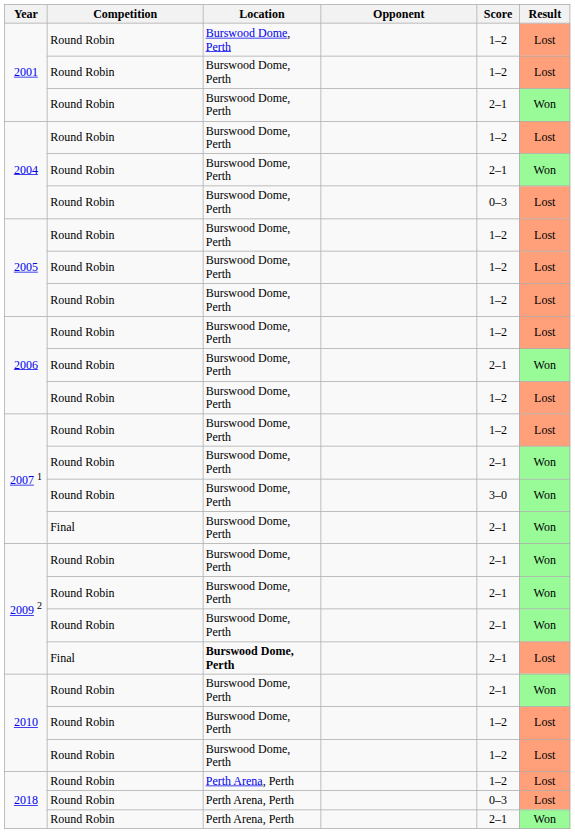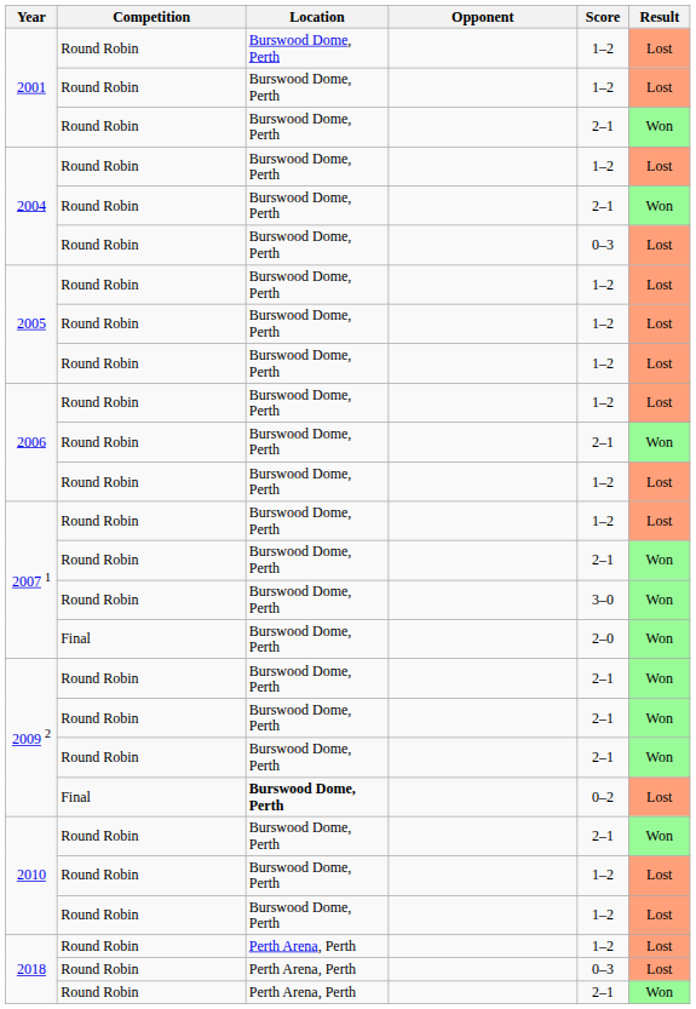2007 1 / Final | Score: 2–1 -> 2–0
2009 2 / Final | Score: 2–1 -> 0–2
